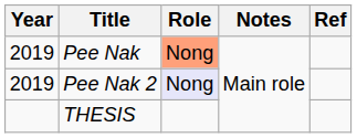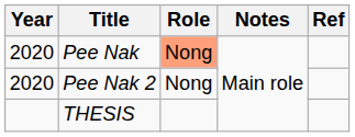Pee Nak | Year: 2019 -> 2020
Pee Nak 2 | Year: 2019 -> 2020
Pee Nak 2 | Role: lavender background -> no background
